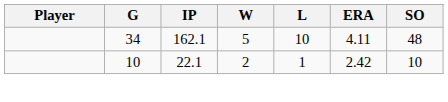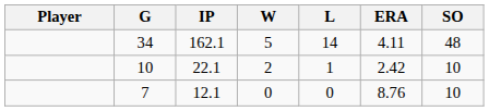34 | L: 10 -> 14
+ row: 7 | 12.1 | 0 | 0 | 8.76 | 10
